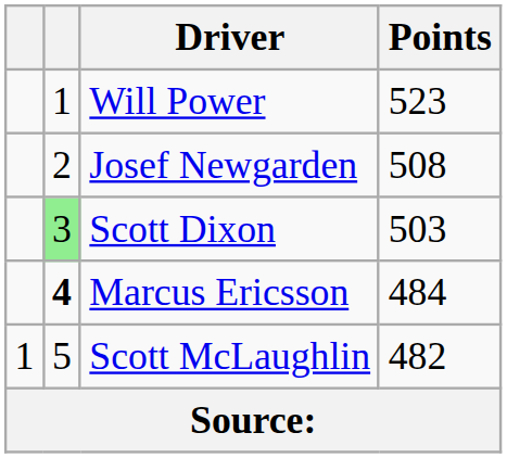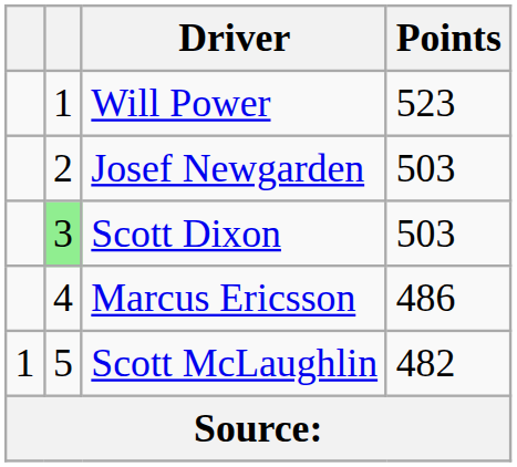Josef Newgarden | Points: 508 -> 503
Marcus Ericsson | column 2: bold -> normal
Marcus Ericsson | Points: 484 -> 486
